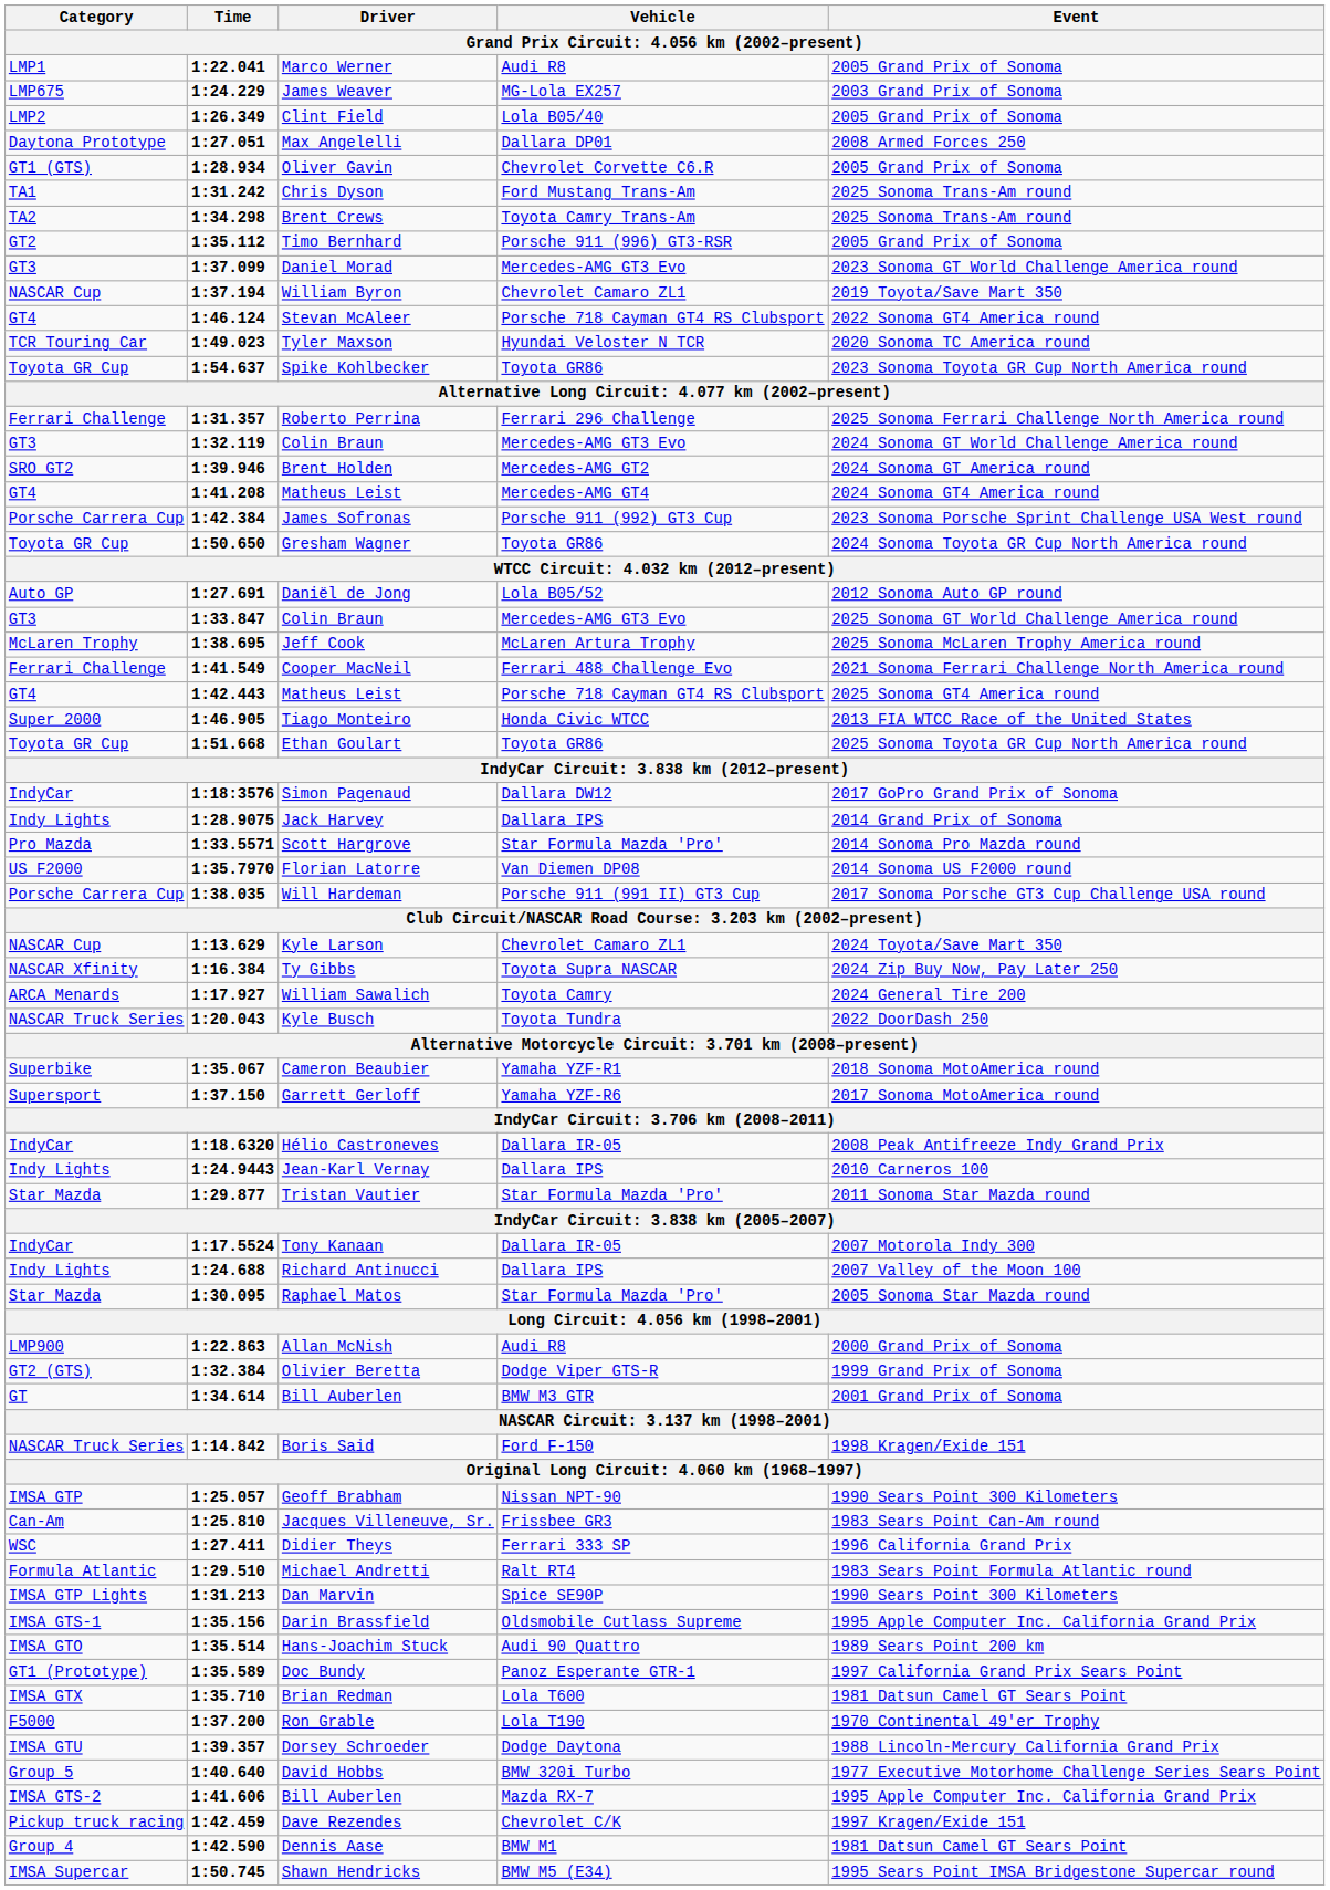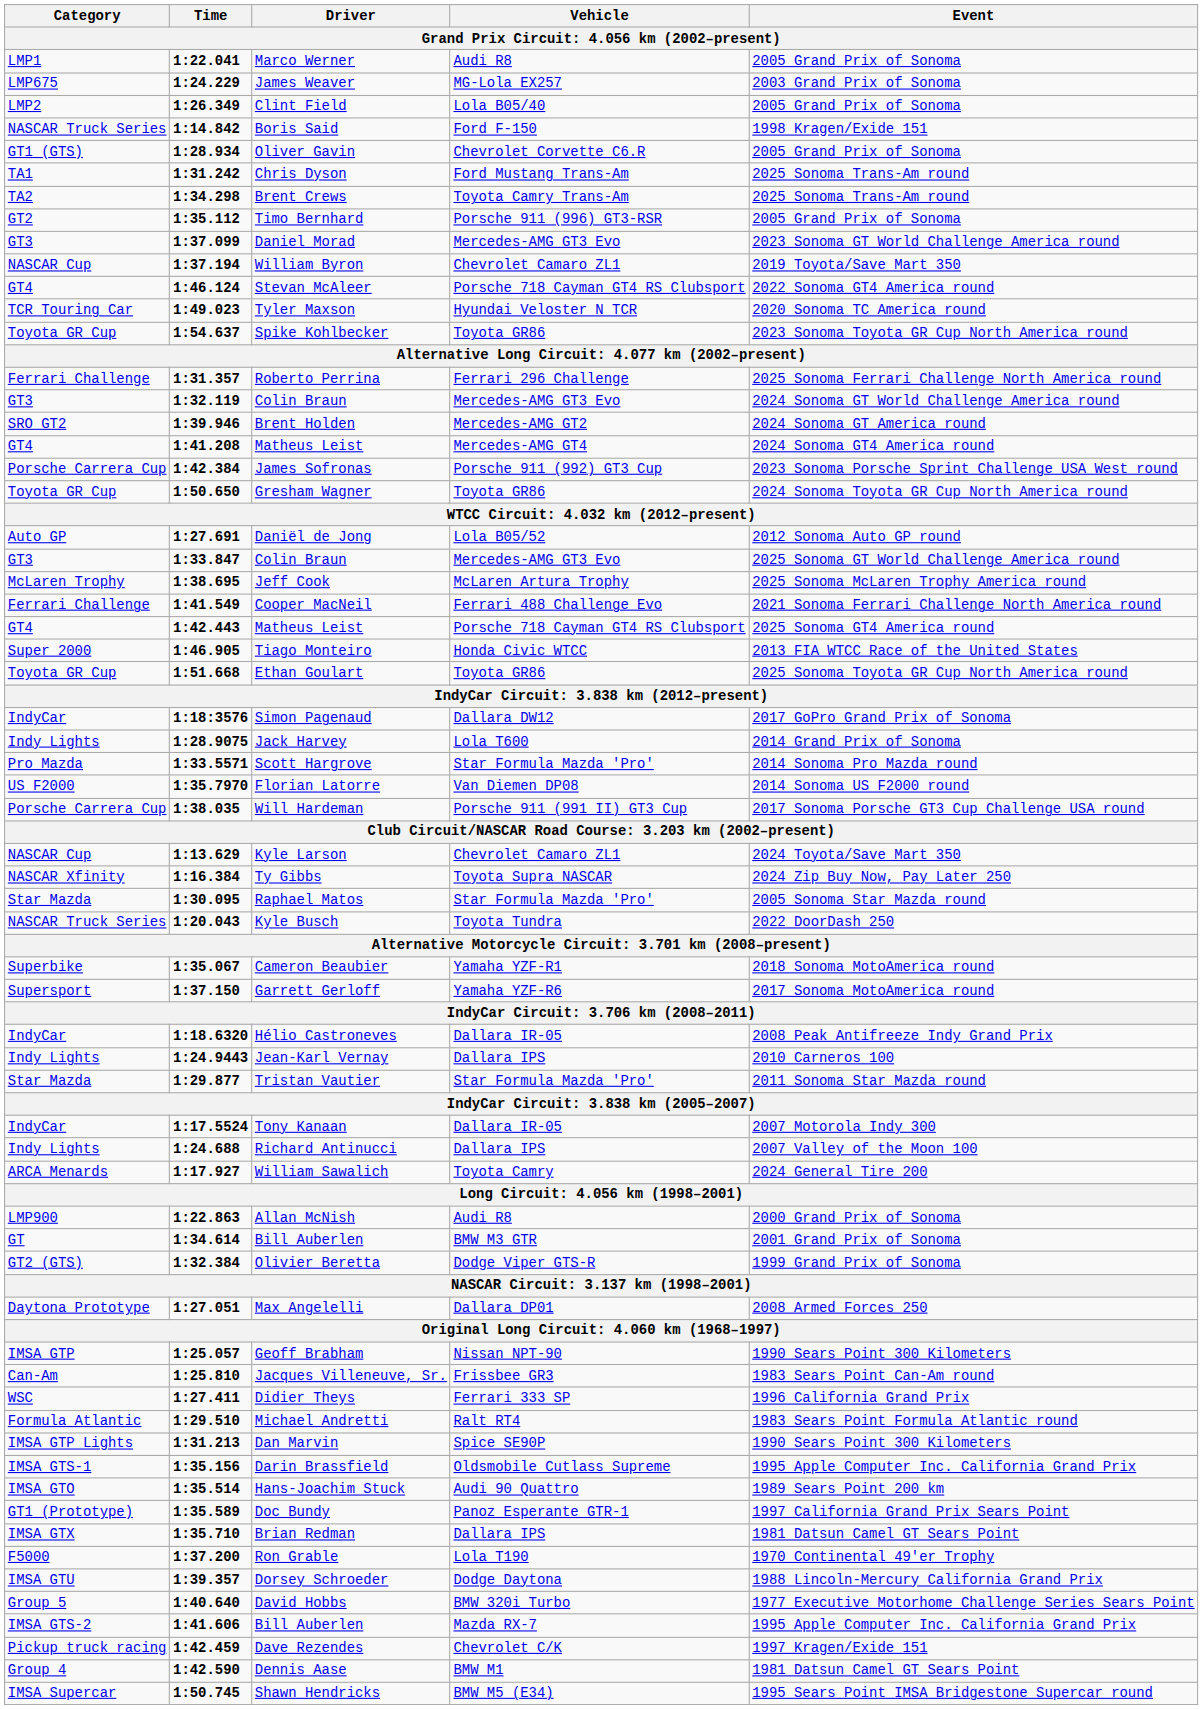rows swapped: Max Angelelli <-> Boris Said
Jack Harvey | Vehicle: Dallara IPS -> Lola T600
rows swapped: William Sawalich <-> Raphael Matos
rows swapped: Olivier Beretta <-> 1:34.614 / Bill Auberlen
Brian Redman | Vehicle: Lola T600 -> Dallara IPS
